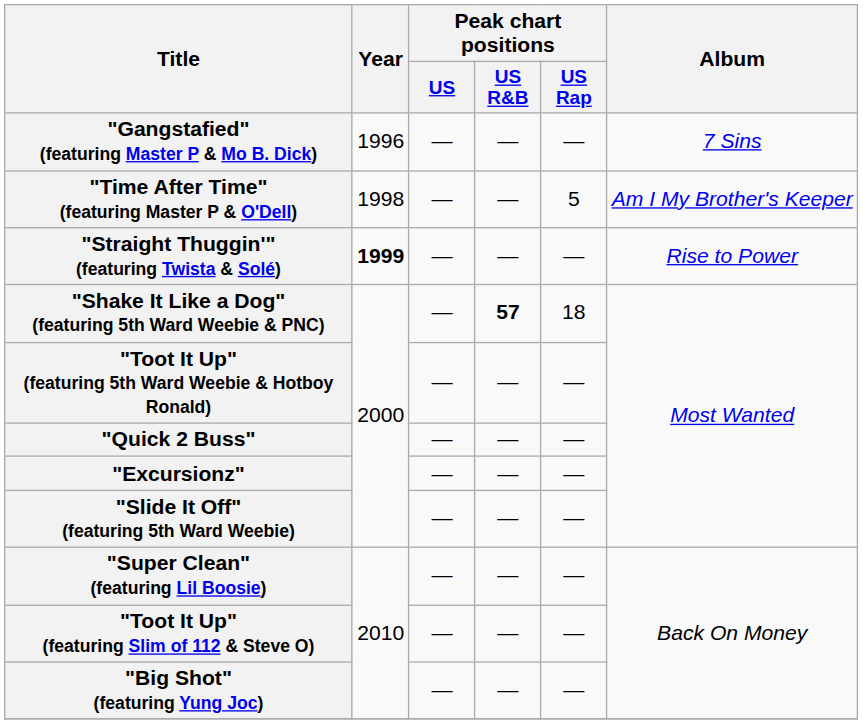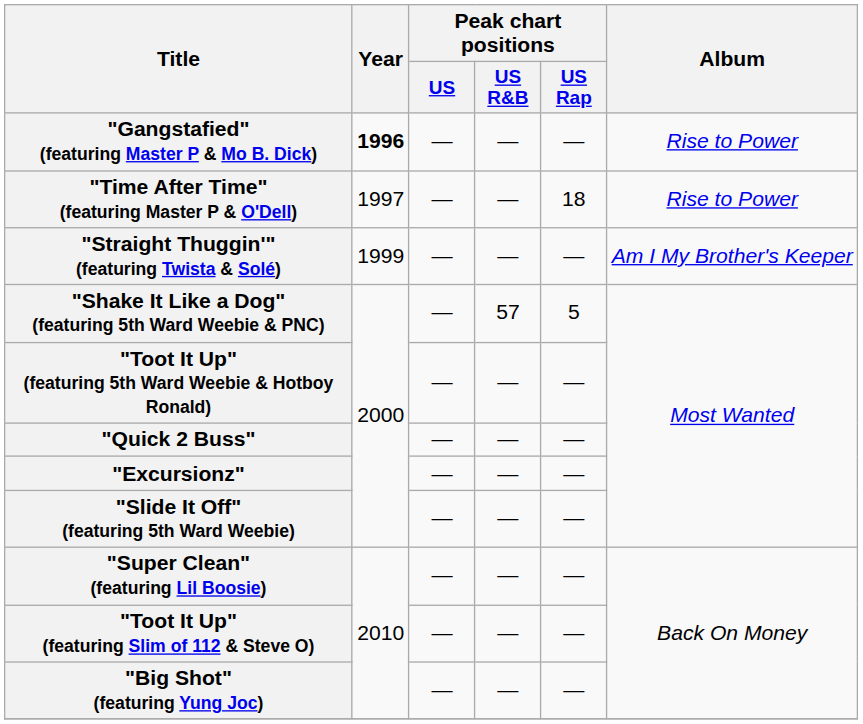"Gangstafied" (featuring Master P & Mo B. Dick) | Year: normal -> bold
"Gangstafied" (featuring Master P & Mo B. Dick) | Album: 7 Sins -> Rise to Power
"Time After Time" (featuring Master P & O'Dell) | Year: 1998 -> 1997
"Time After Time" (featuring Master P & O'Dell) | Peak chart positions / US Rap: 5 -> 18
"Time After Time" (featuring Master P & O'Dell) | Album: Am I My Brother's Keeper -> Rise to Power
"Straight Thuggin'" (featuring Twista & Solé) | Year: bold -> normal
"Straight Thuggin'" (featuring Twista & Solé) | Album: Rise to Power -> Am I My Brother's Keeper
"Shake It Like a Dog" (featuring 5th Ward Weebie & PNC) | Peak chart positions / US R&B: bold -> normal
"Shake It Like a Dog" (featuring 5th Ward Weebie & PNC) | Peak chart positions / US Rap: 18 -> 5
